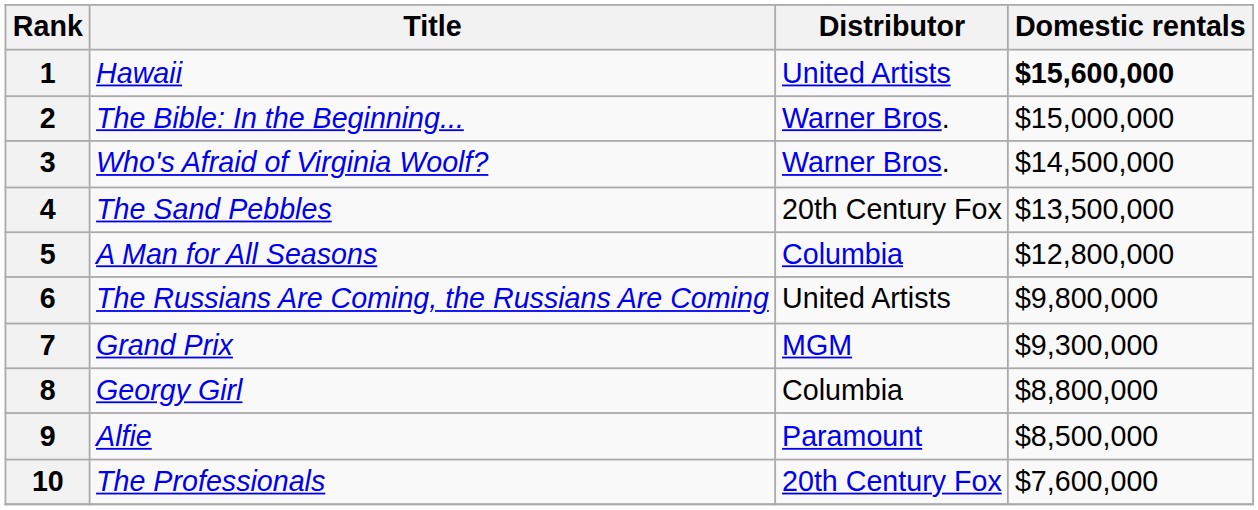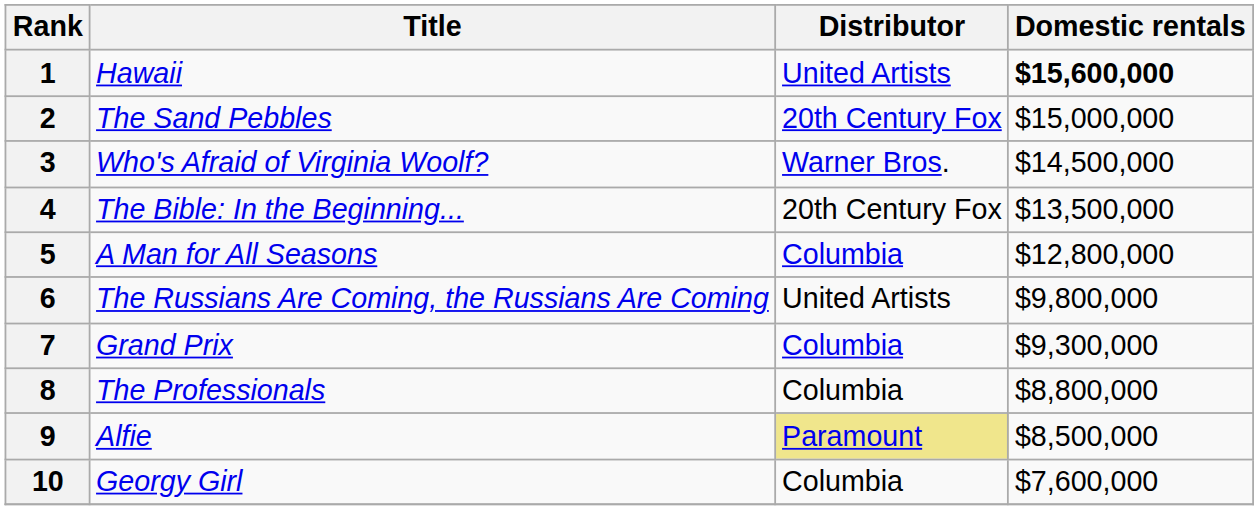2 | Title: The Bible: In the Beginning... -> The Sand Pebbles
2 | Distributor: Warner Bros. -> 20th Century Fox
4 | Title: The Sand Pebbles -> The Bible: In the Beginning...
7 | Distributor: MGM -> Columbia
8 | Title: Georgy Girl -> The Professionals
9 | Distributor: no background -> khaki background
10 | Title: The Professionals -> Georgy Girl
10 | Distributor: 20th Century Fox -> Columbia
